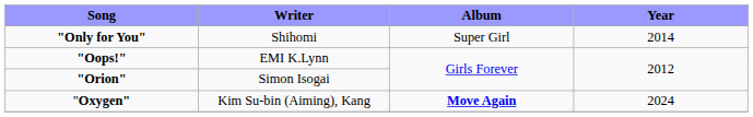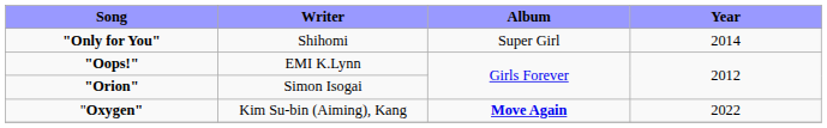"Oxygen" | Year: 2024 -> 2022
